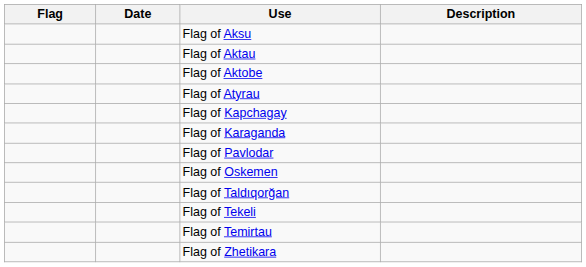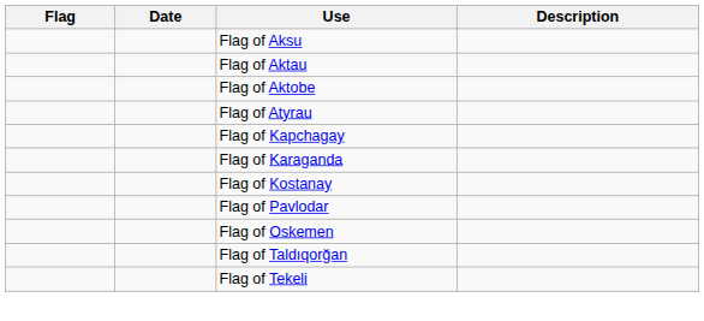+ row: Flag of Kostanay
- row: Flag of Temirtau
- row: Flag of Zhetikara
